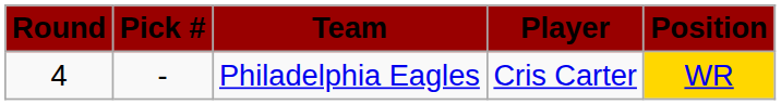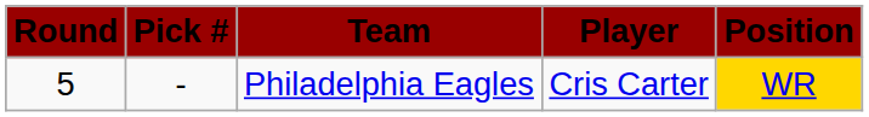Philadelphia Eagles | Round: 4 -> 5
